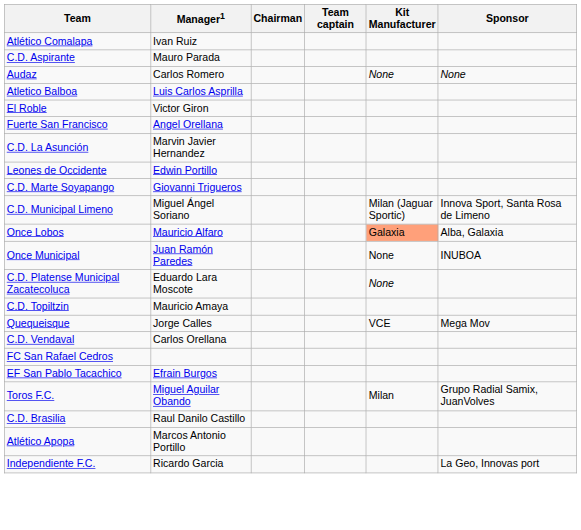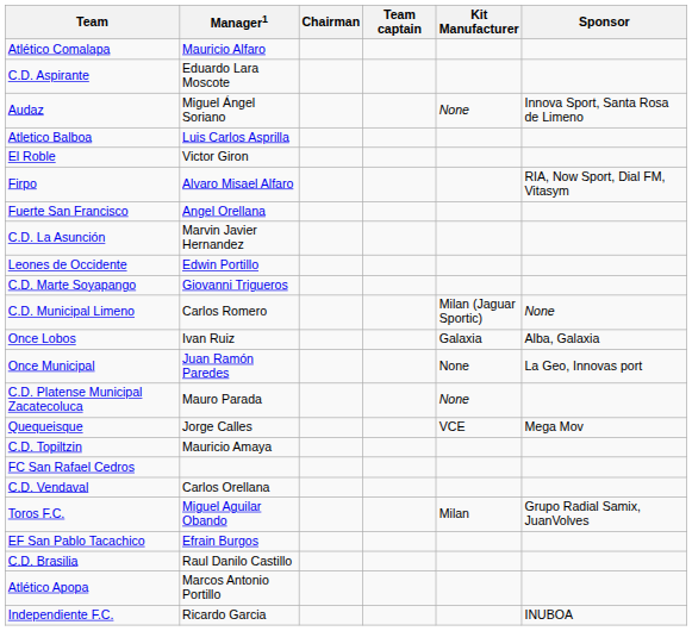Atlético Comalapa | Manager1: Ivan Ruiz -> Mauricio Alfaro
C.D. Aspirante | Manager1: Mauro Parada -> Eduardo Lara Moscote
Audaz | Manager1: Carlos Romero -> Miguel Ángel Soriano
Audaz | Sponsor: None -> Innova Sport, Santa Rosa de Limeno
+ row: Firpo | Alvaro Misael Alfaro | RIA, Now Sport, Dial FM, Vitasym
C.D. Municipal Limeno | Manager1: Miguel Ángel Soriano -> Carlos Romero
C.D. Municipal Limeno | Sponsor: Innova Sport, Santa Rosa de Limeno -> None
Once Lobos | Manager1: Mauricio Alfaro -> Ivan Ruiz
Once Lobos | Kit Manufacturer: lightsalmon background -> no background
Once Municipal | Sponsor: INUBOA -> La Geo, Innovas port
C.D. Platense Municipal Zacatecoluca | Manager1: Eduardo Lara Moscote -> Mauro Parada
rows swapped: Quequeisque <-> C.D. Topiltzin
rows swapped: FC San Rafael Cedros <-> C.D. Vendaval
rows swapped: Toros F.C. <-> EF San Pablo Tacachico
Independiente F.C. | Sponsor: La Geo, Innovas port -> INUBOA
